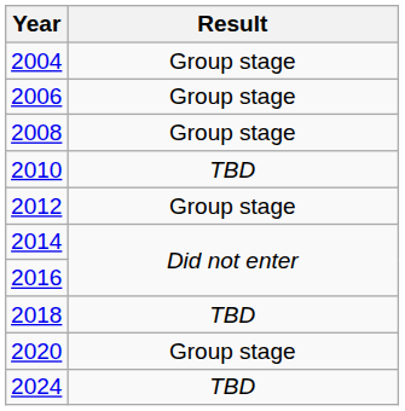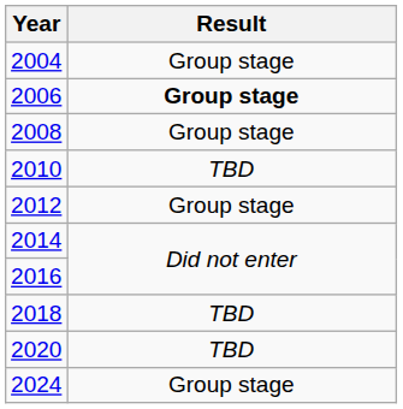2006 | Result: normal -> bold
2020 | Result: Group stage -> TBD
2024 | Result: TBD -> Group stage
